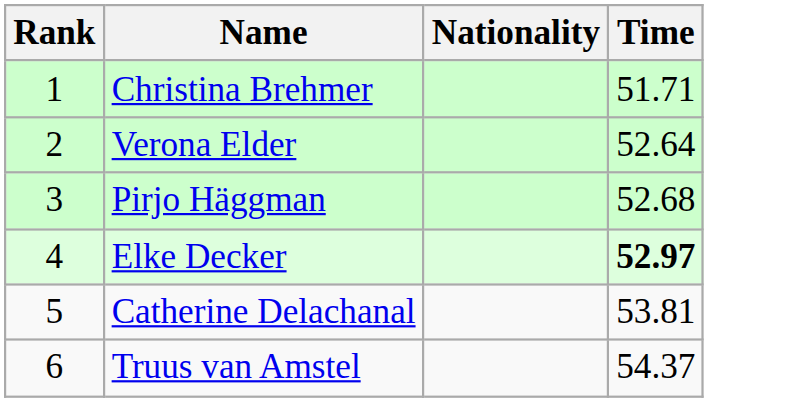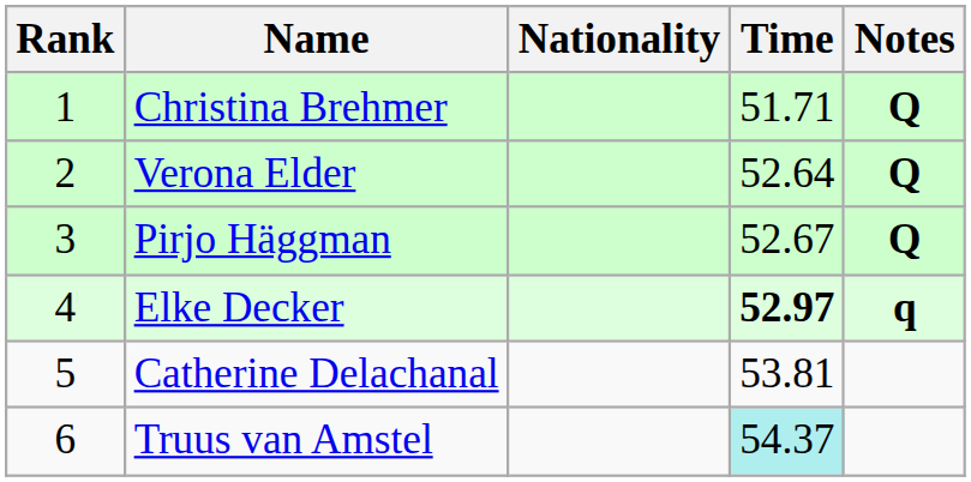+ column: Notes | Q | Q | Q | q
Pirjo Häggman | Time: 52.68 -> 52.67
Truus van Amstel | Time: no background -> paleturquoise background
